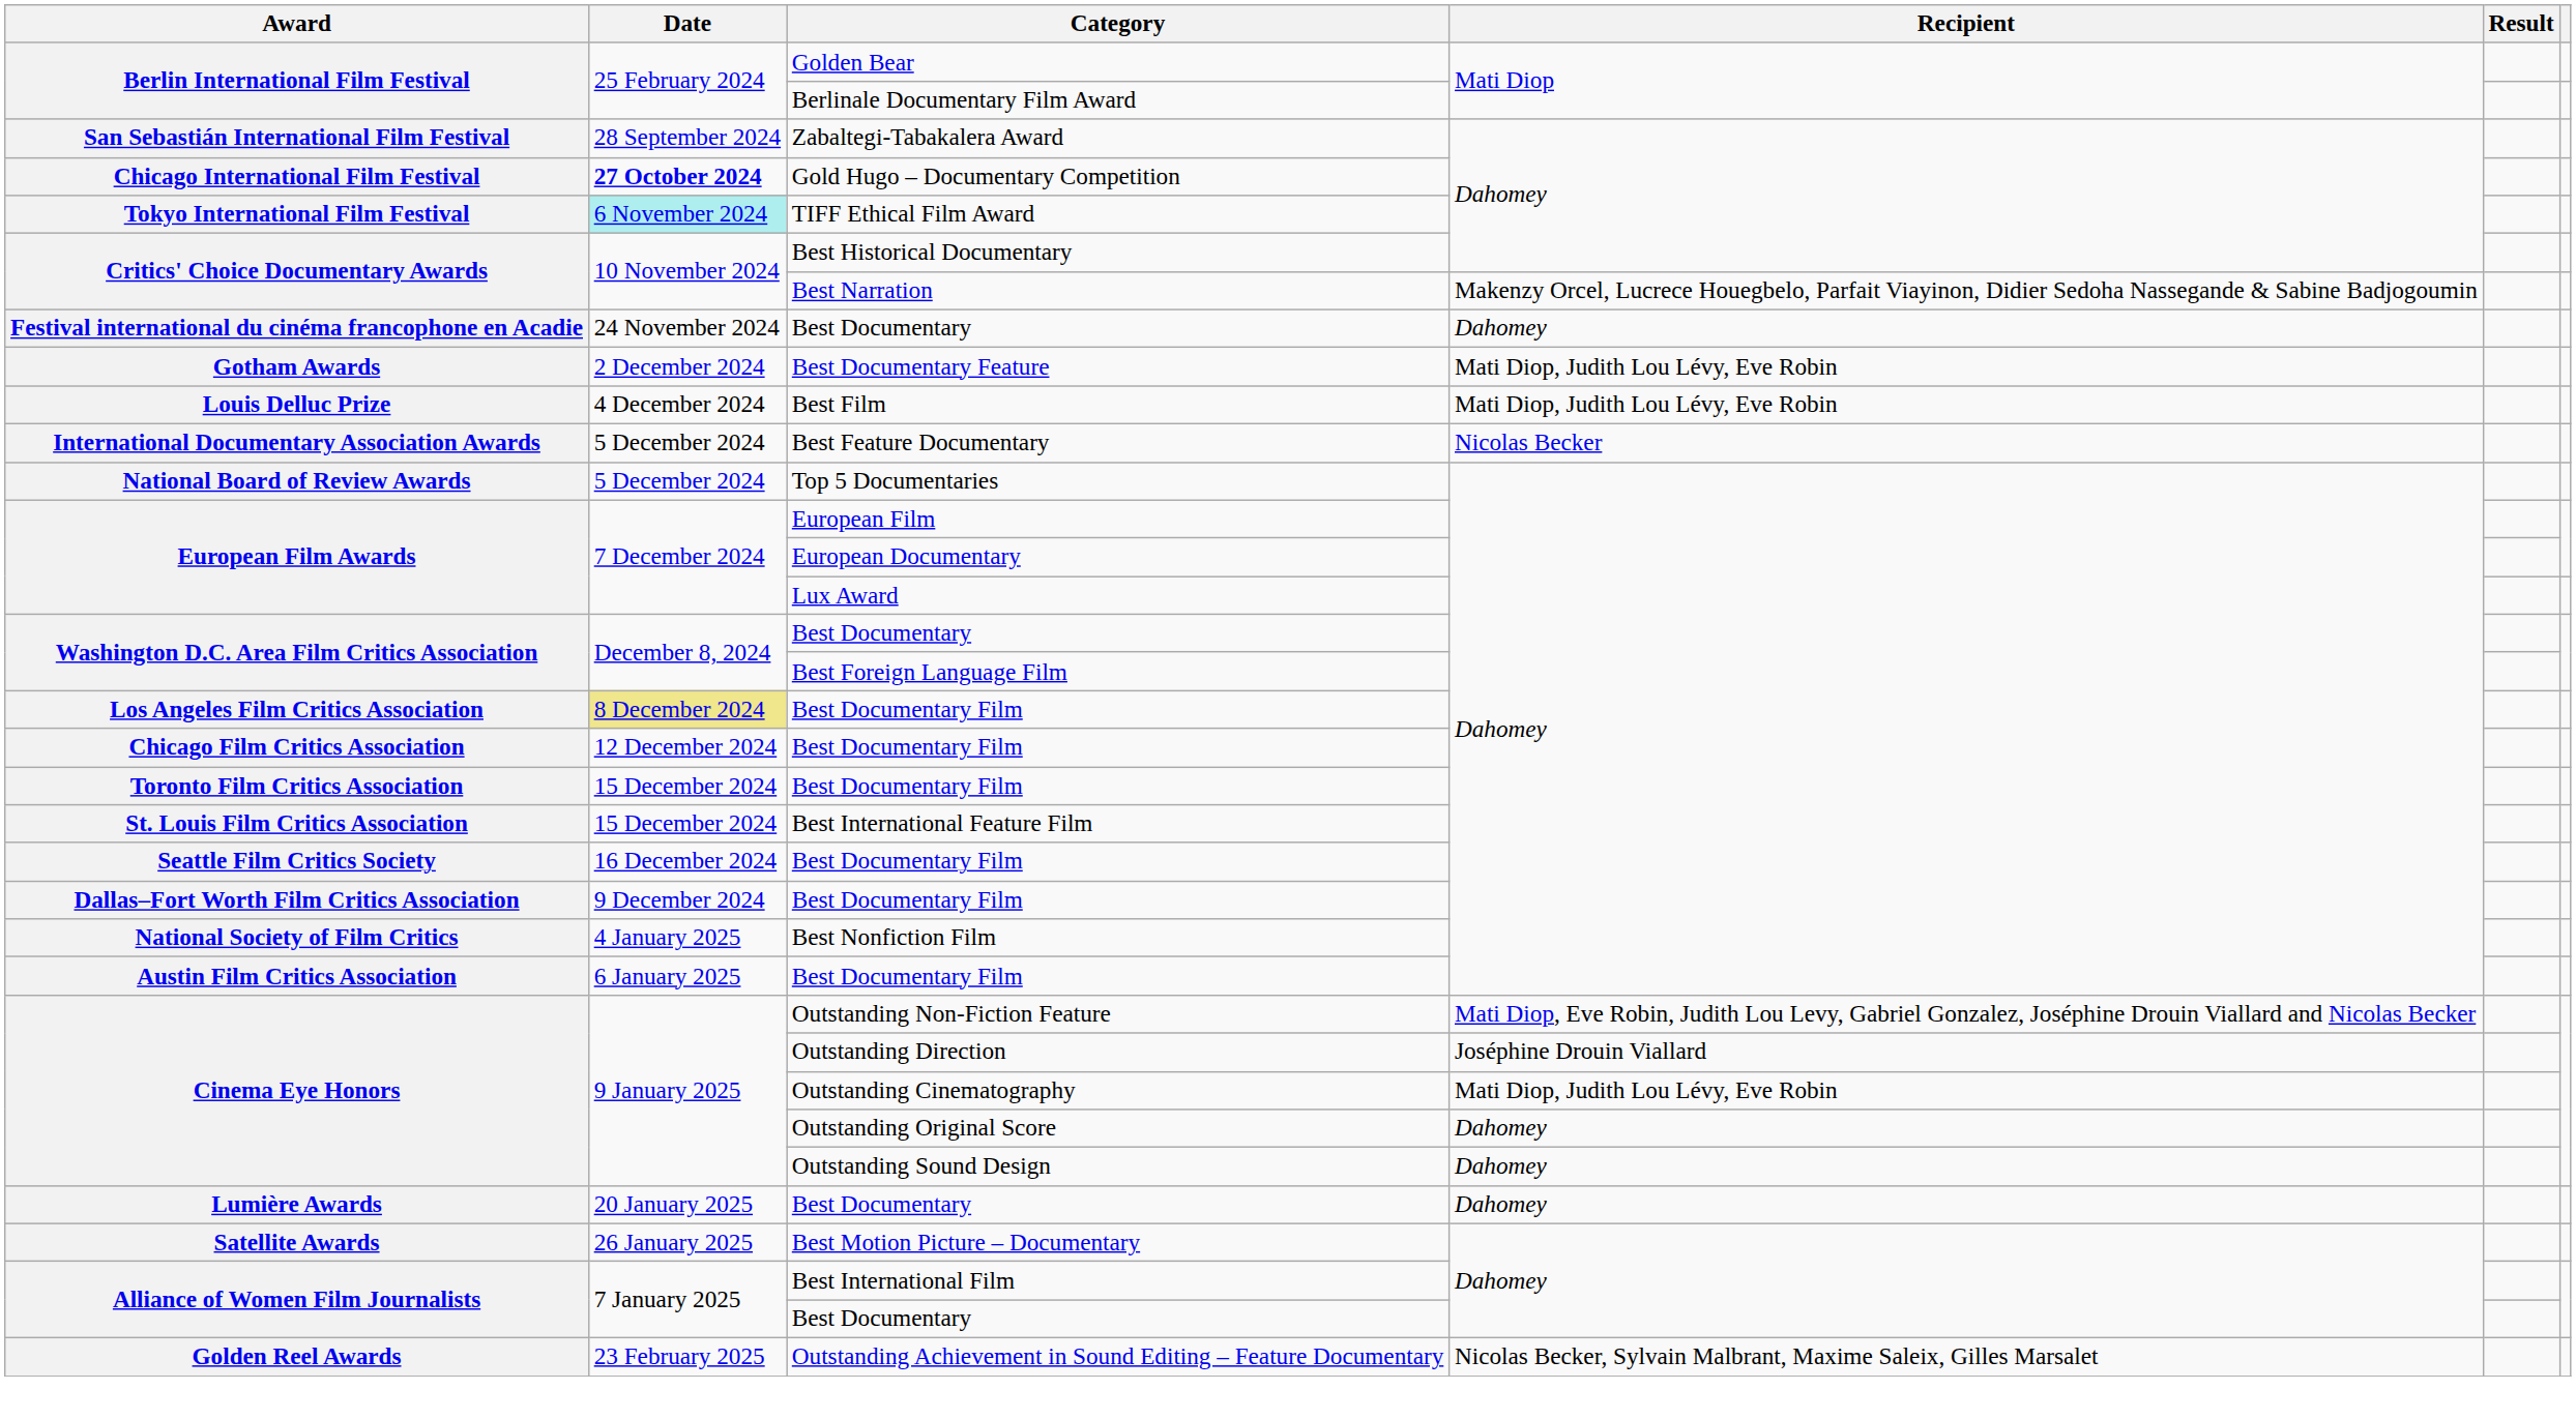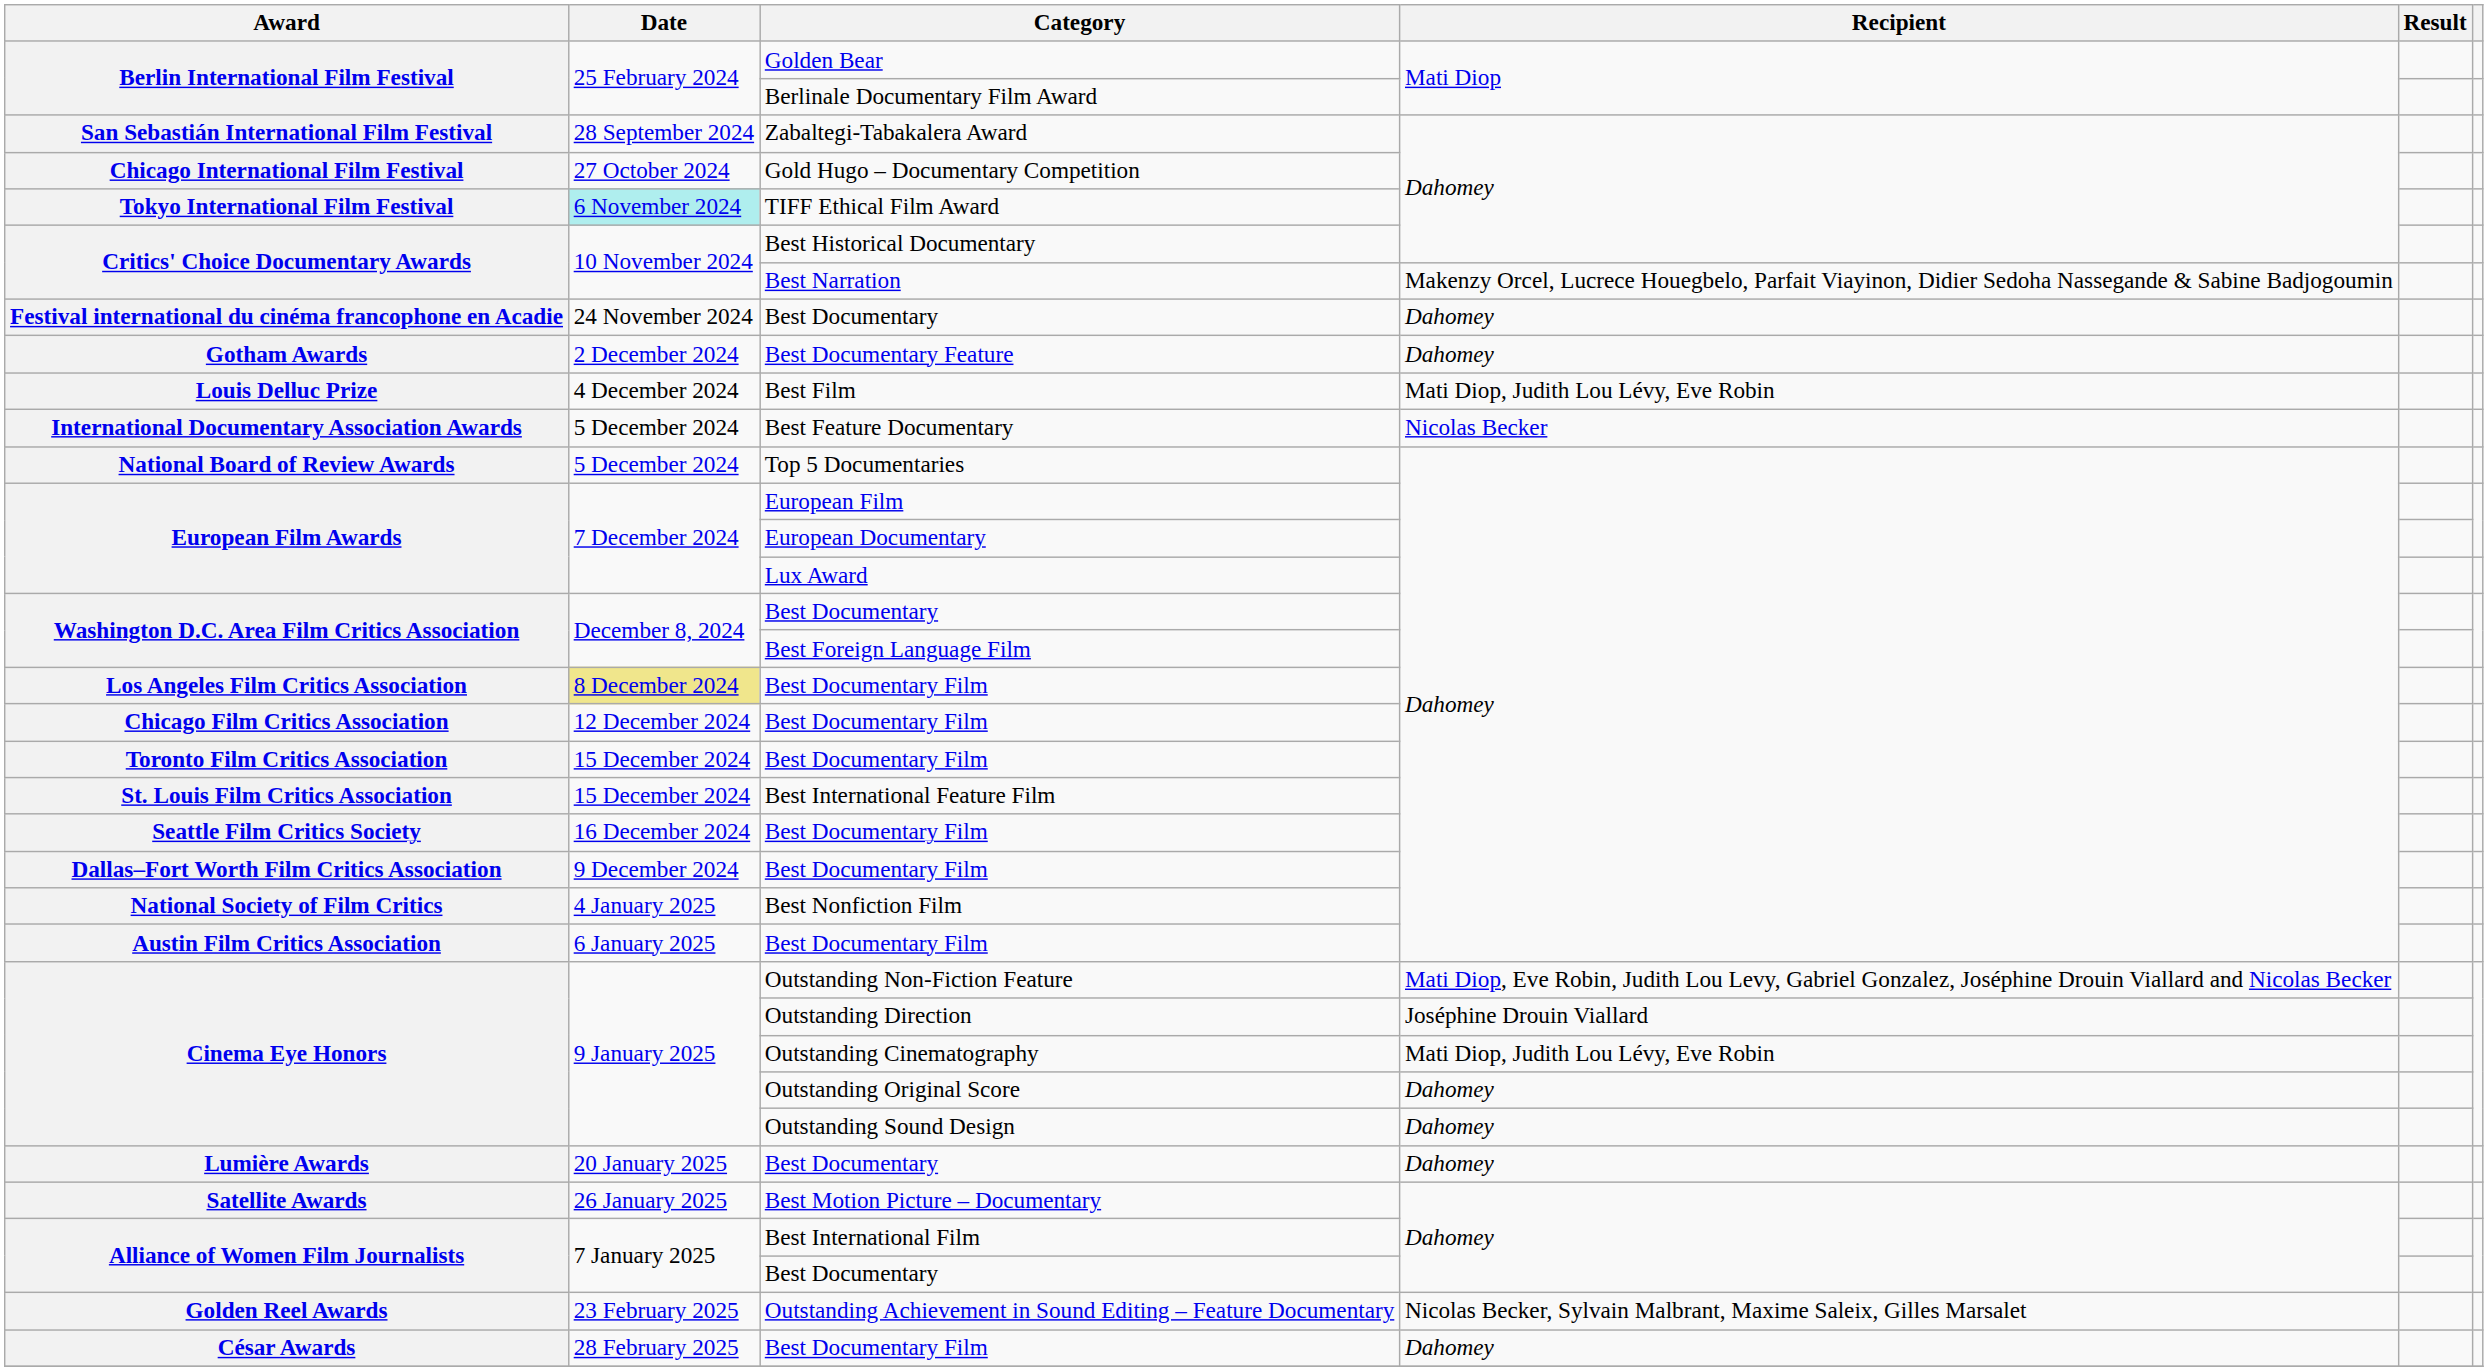Gold Hugo – Documentary Competition | Date: bold -> normal
Best Documentary Feature | Recipient: Mati Diop, Judith Lou Lévy, Eve Robin -> Dahomey
+ row: César Awards | 28 February 2025 | Best Documentary Film | Dahomey
